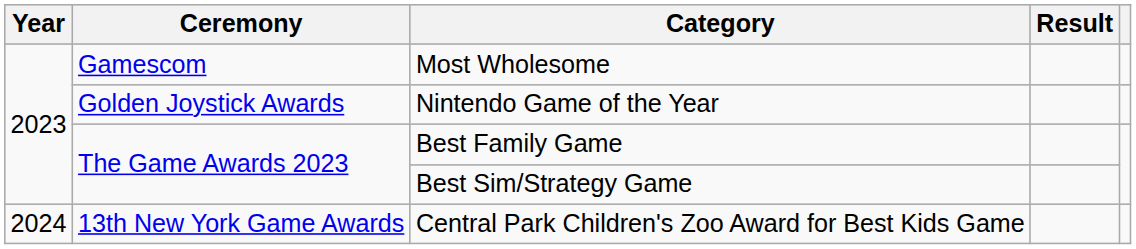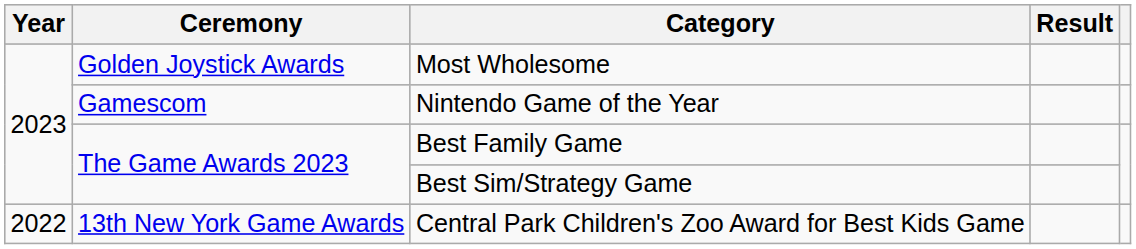Most Wholesome | Ceremony: Gamescom -> Golden Joystick Awards
Nintendo Game of the Year | Ceremony: Golden Joystick Awards -> Gamescom
Central Park Children's Zoo Award for Best Kids Game | Year: 2024 -> 2022
